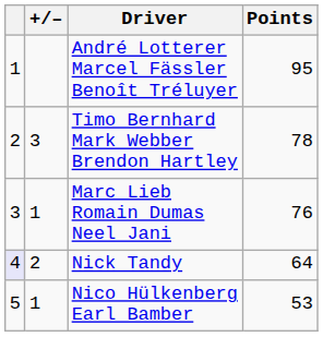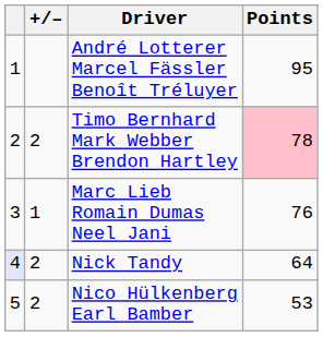Timo Bernhard Mark Webber Brendon Hartley | +/–: 3 -> 2
Timo Bernhard Mark Webber Brendon Hartley | Points: no background -> pink background
Nico Hülkenberg Earl Bamber | +/–: 1 -> 2
